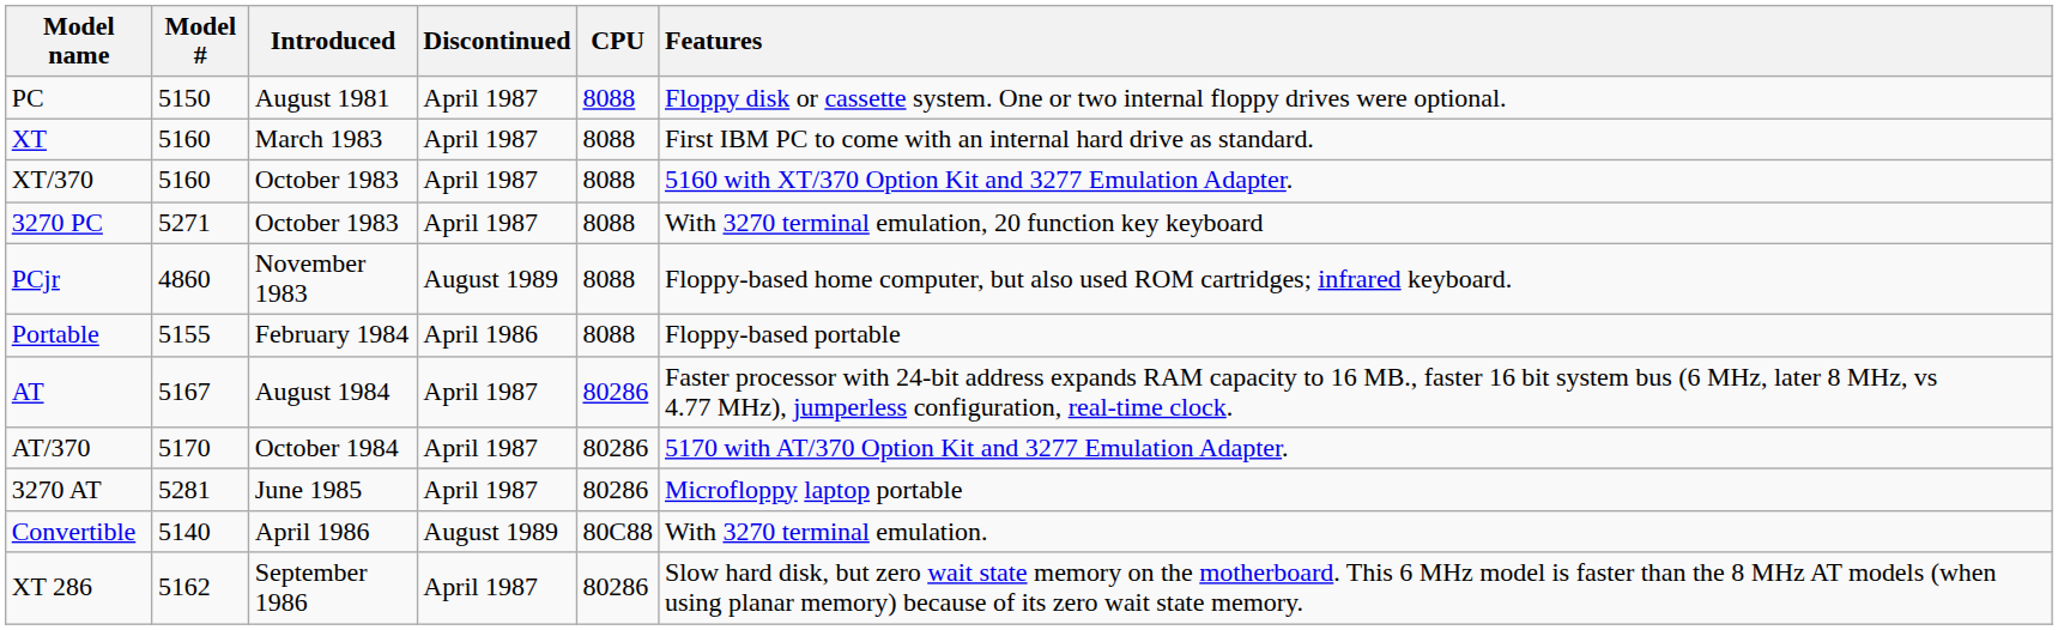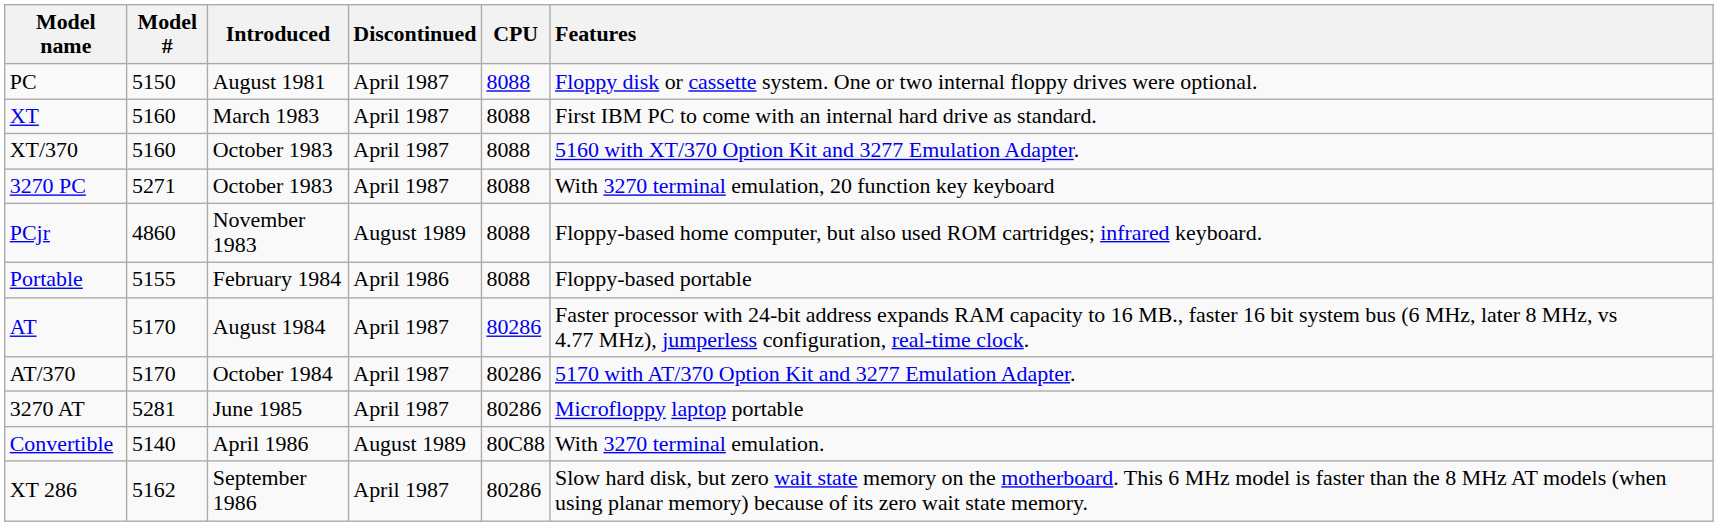AT | Model #: 5167 -> 5170
